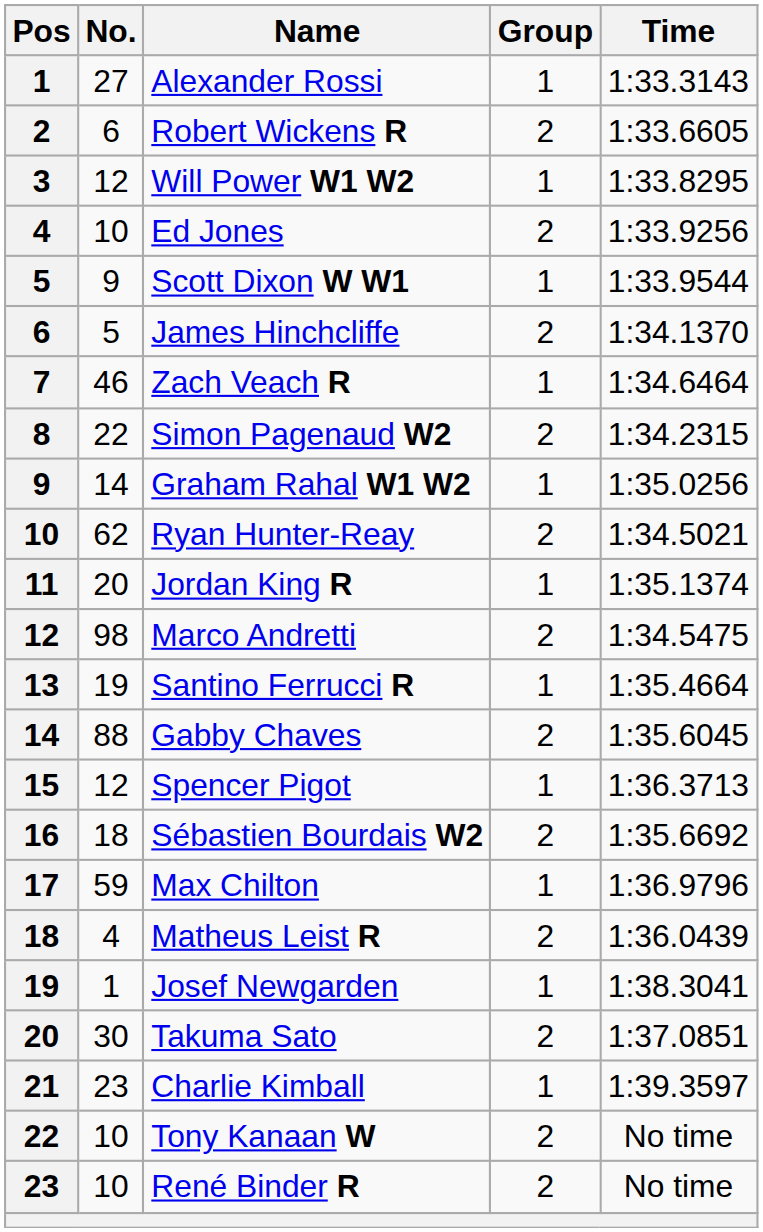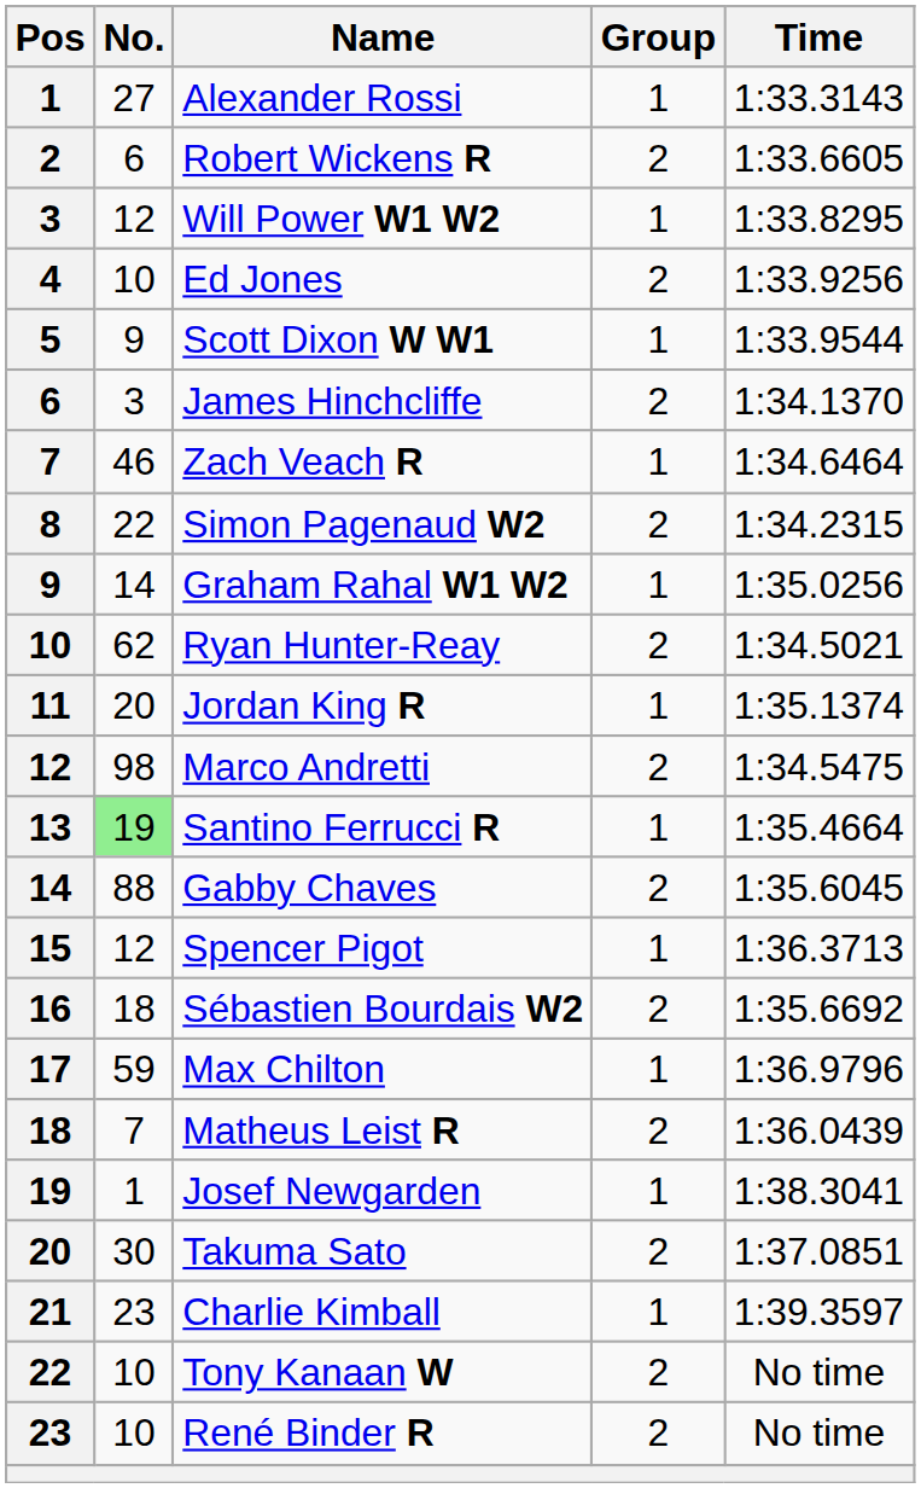James Hinchcliffe | No.: 5 -> 3
Santino Ferrucci R | No.: no background -> lightgreen background
Matheus Leist R | No.: 4 -> 7
